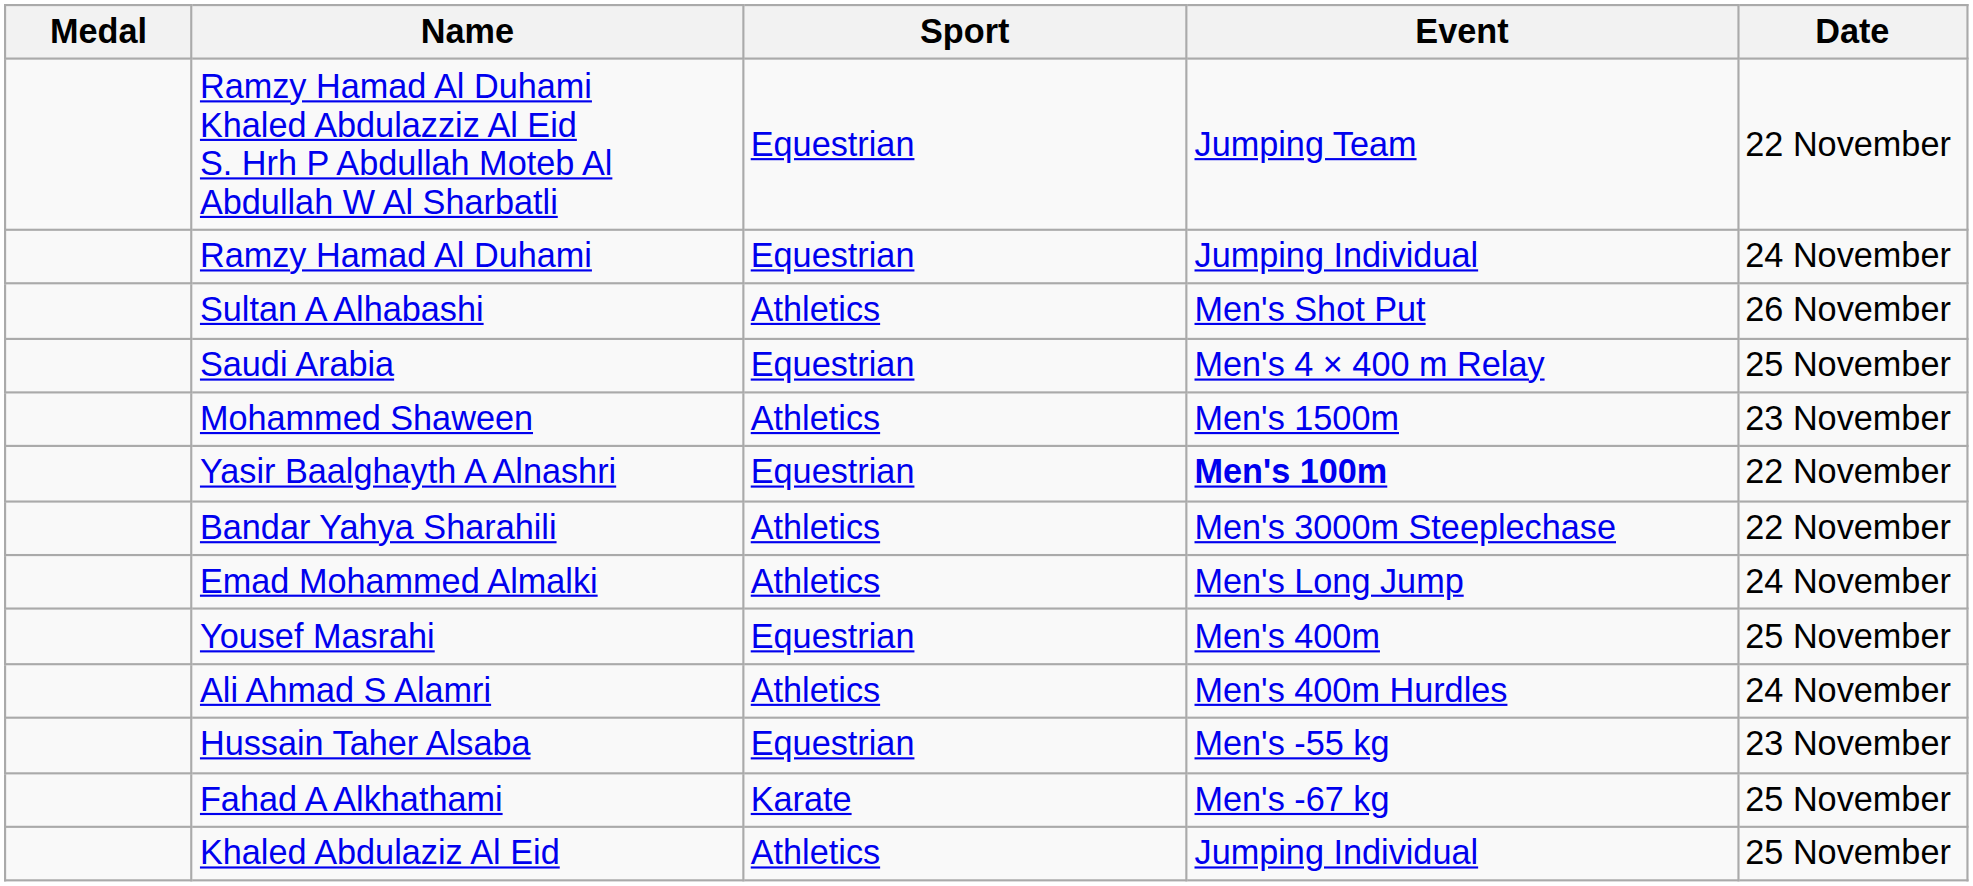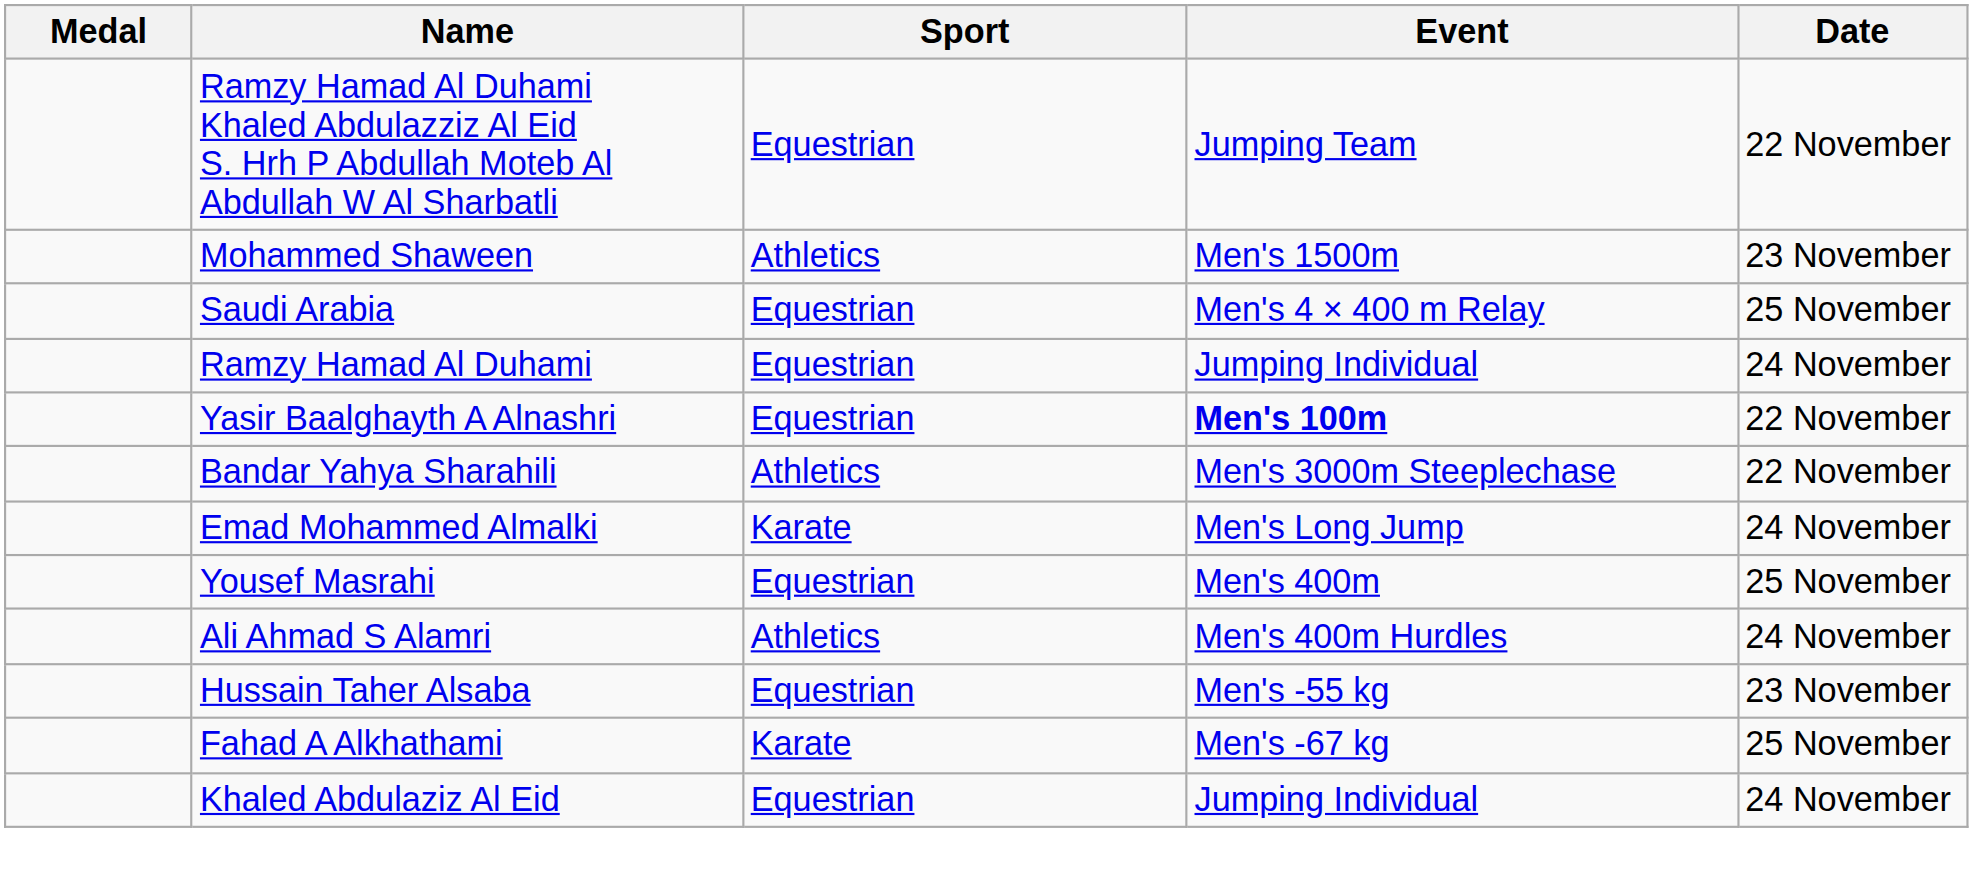rows swapped: Mohammed Shaween <-> Ramzy Hamad Al Duhami
- row: Sultan A Alhabashi | Athletics | Men's Shot Put | 26 November
Emad Mohammed Almalki | Sport: Athletics -> Karate
Khaled Abdulaziz Al Eid | Sport: Athletics -> Equestrian
Khaled Abdulaziz Al Eid | Date: 25 November -> 24 November
